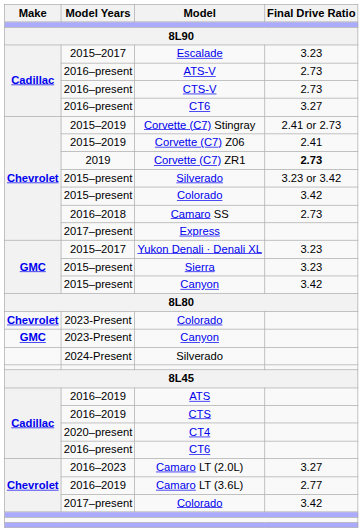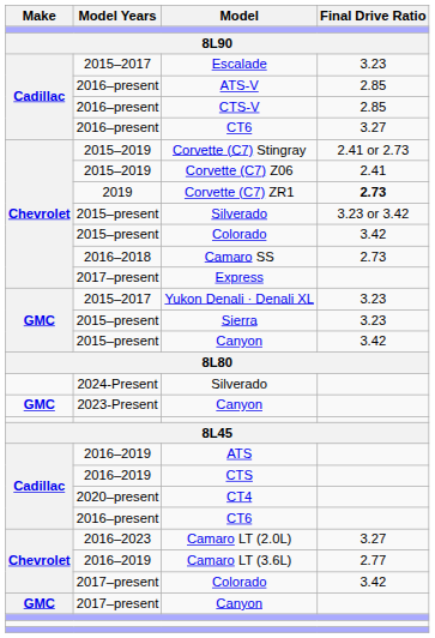ATS-V | Final Drive Ratio: 2.73 -> 2.85
CTS-V | Final Drive Ratio: 2.73 -> 2.85
- row: Chevrolet | 2023-Present | Colorado
rows swapped: 2024-Present / Silverado <-> 2023-Present / Canyon
+ row: GMC | 2017–present | Canyon
